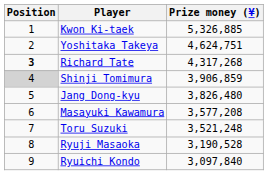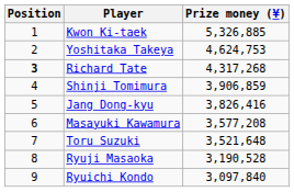Yoshitaka Takeya | Prize money (¥): 4,624,751 -> 4,624,753
Shinji Tomimura | Position: lightgrey background -> no background
Jang Dong-kyu | Prize money (¥): 3,826,480 -> 3,826,416
Toru Suzuki | Prize money (¥): 3,521,248 -> 3,521,648
